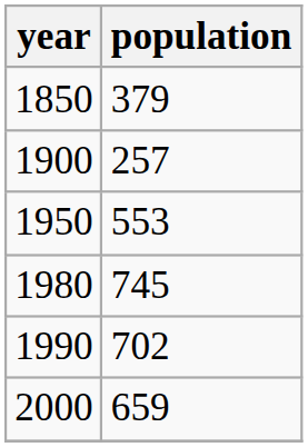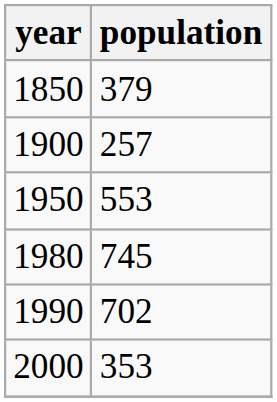2000 | population: 659 -> 353
